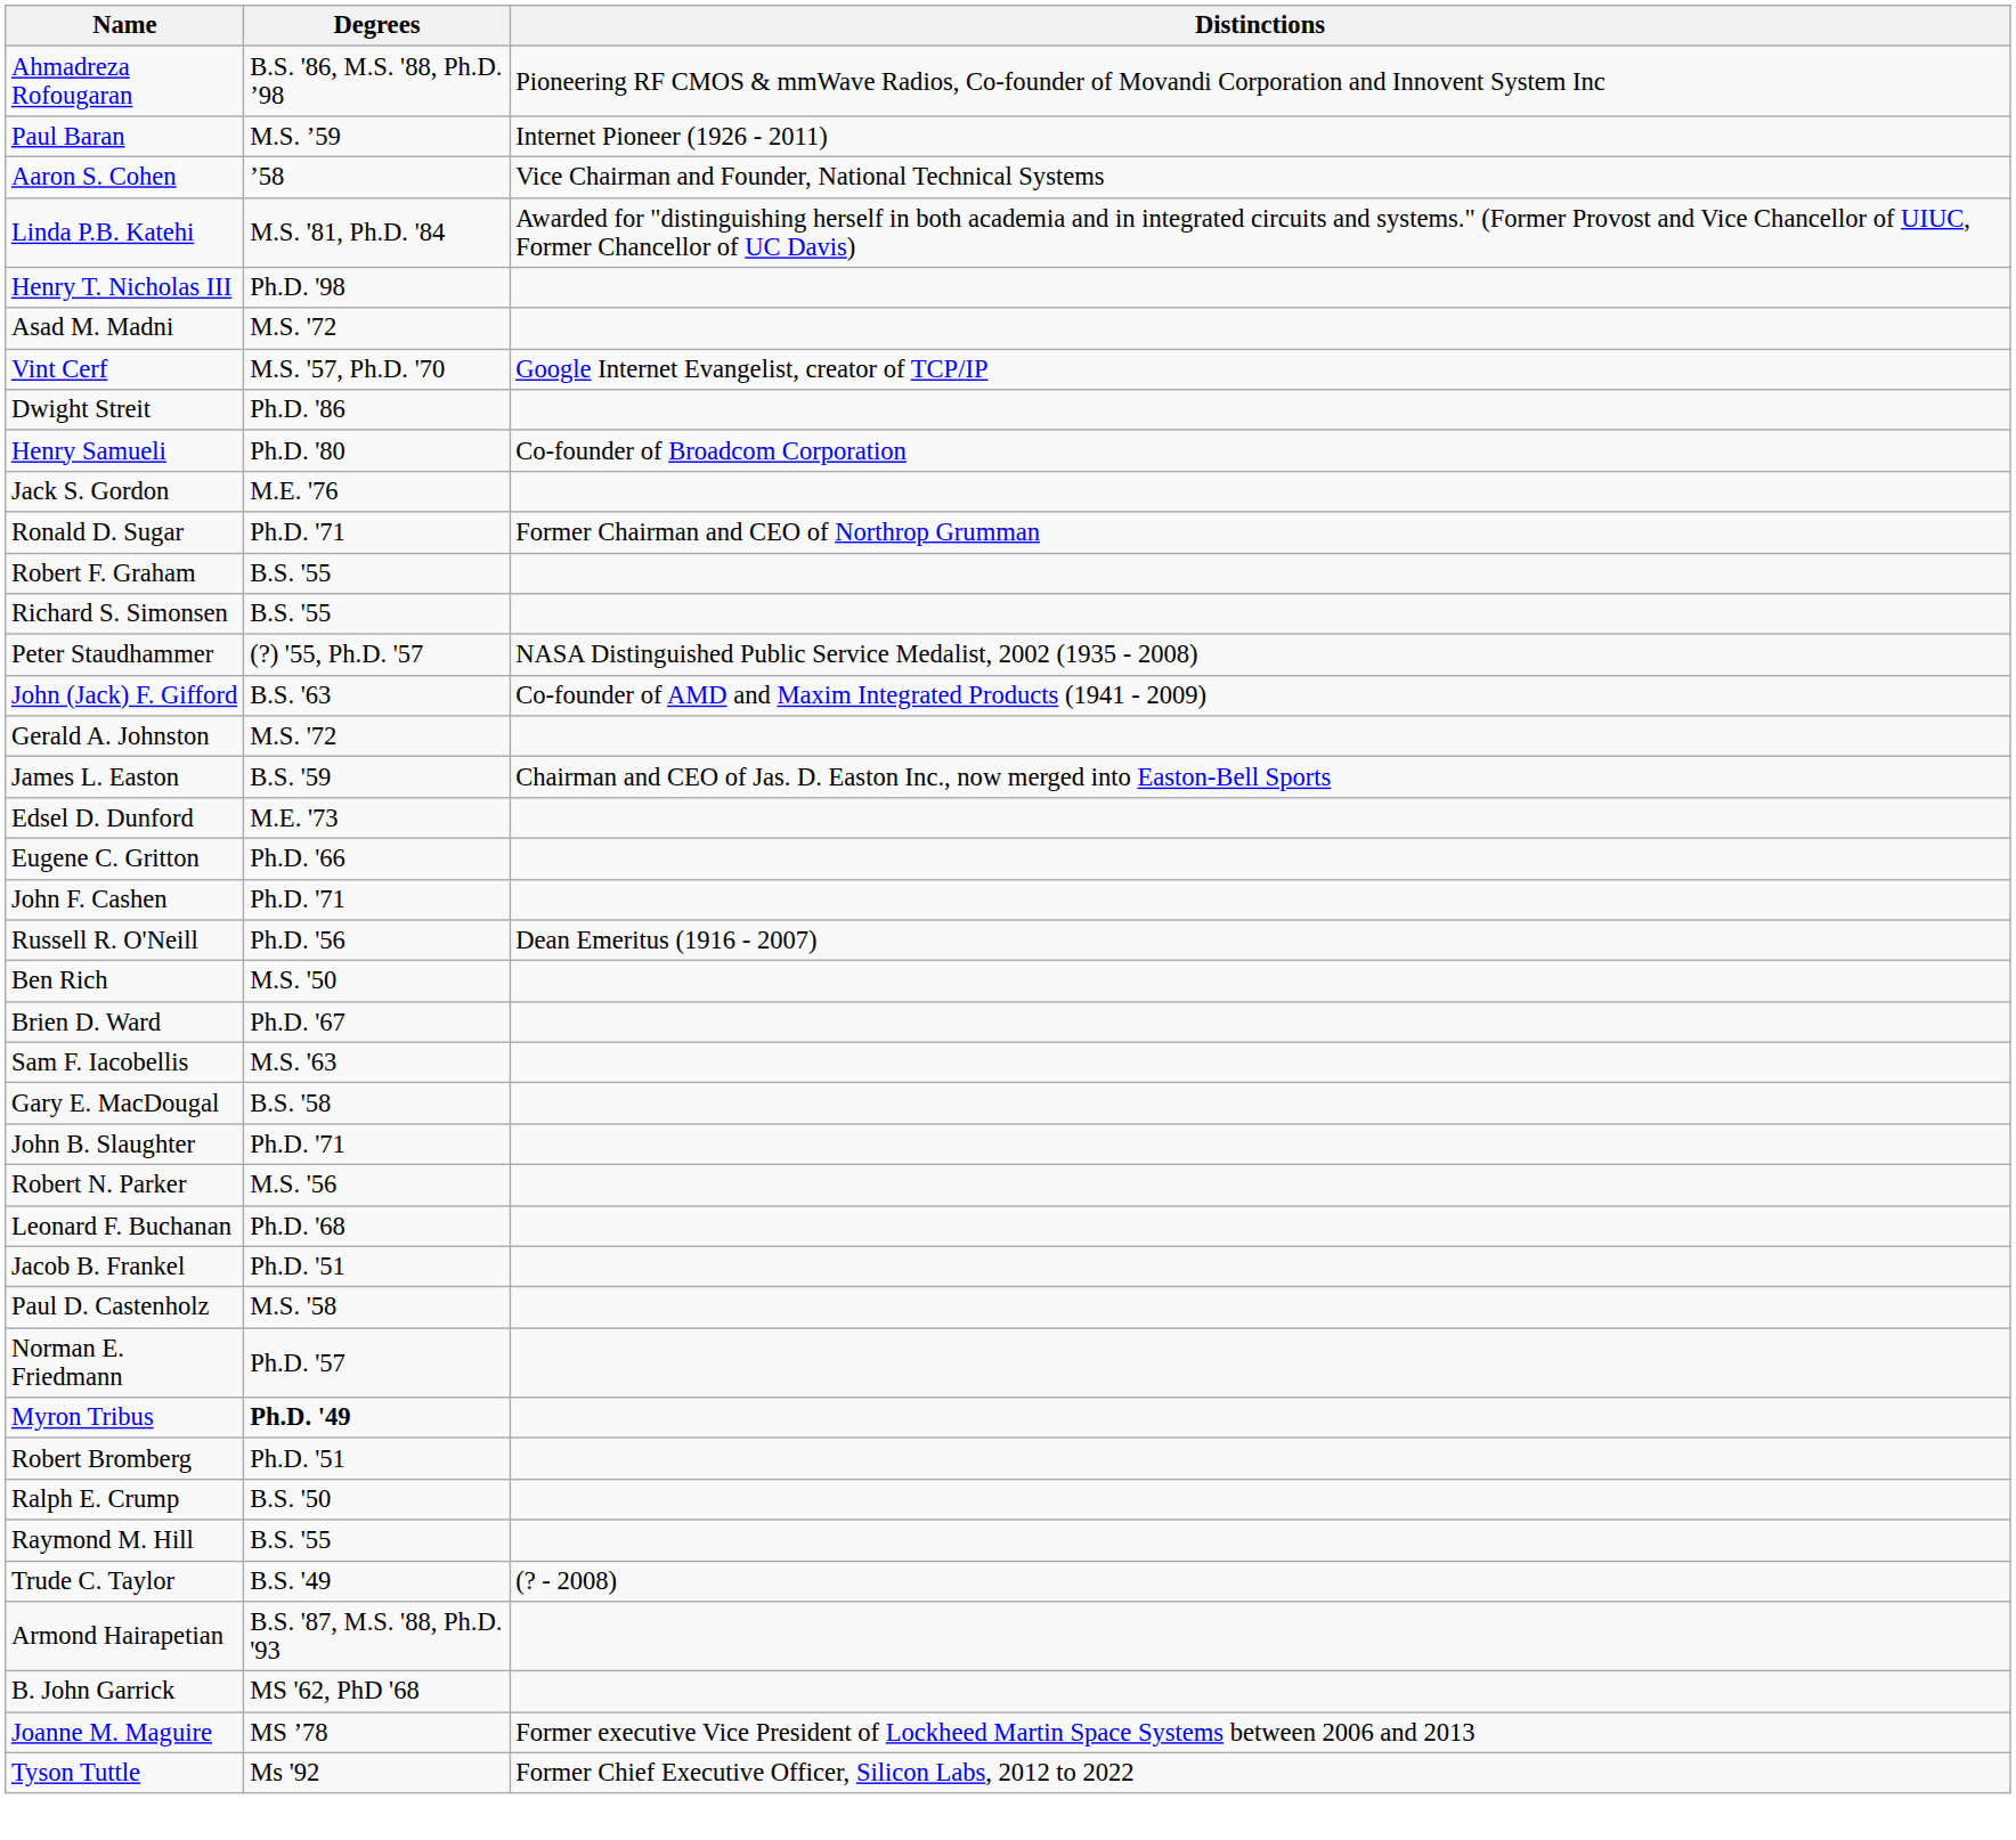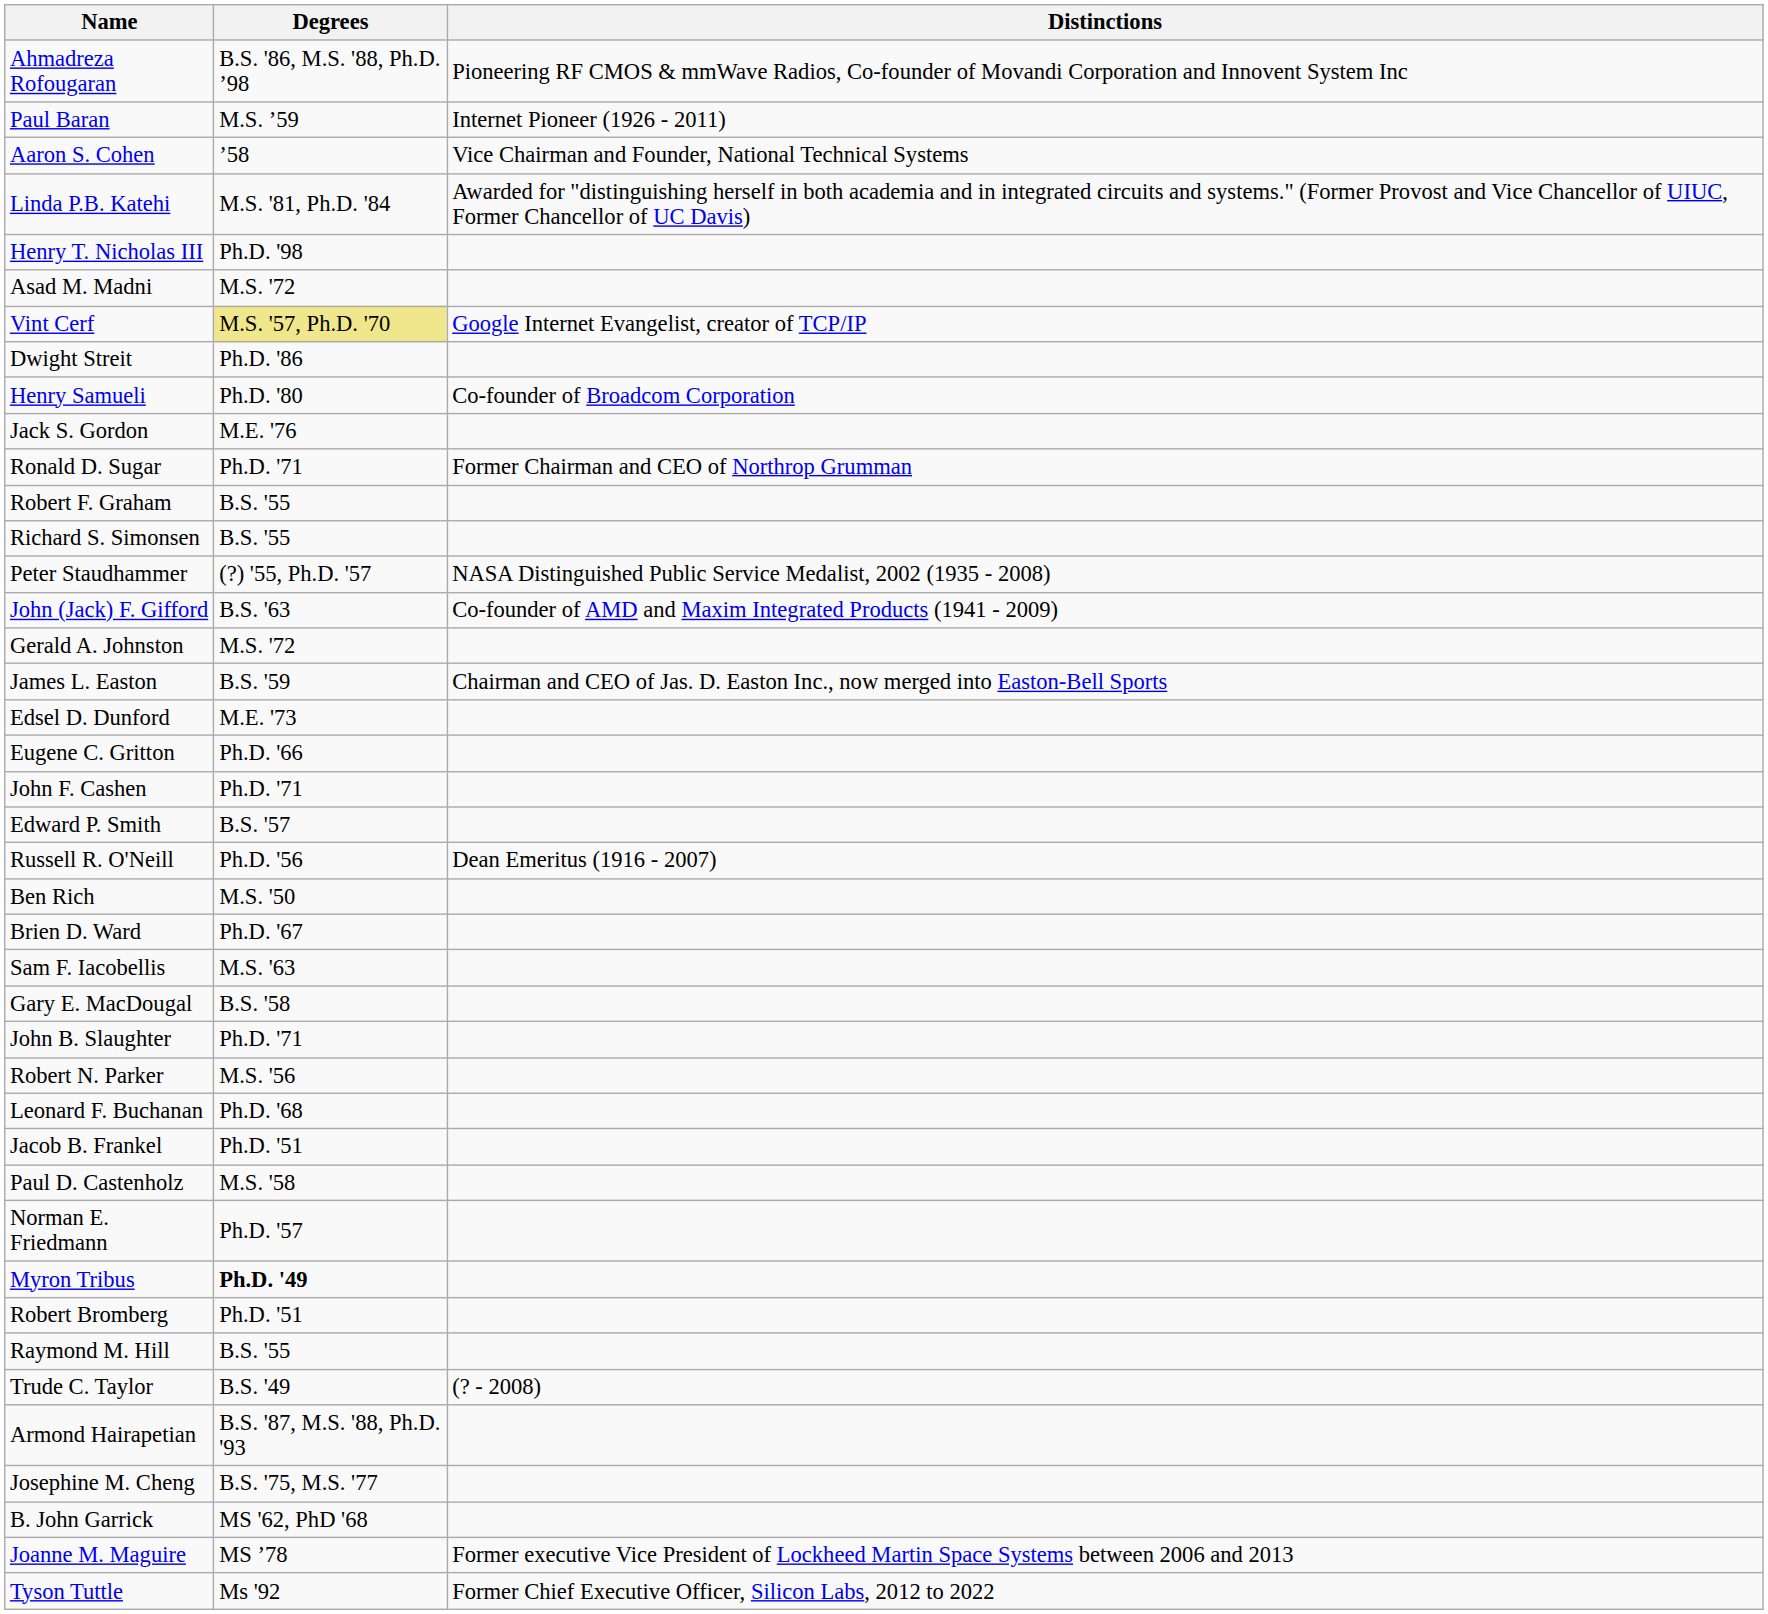Vint Cerf | Degrees: no background -> khaki background
+ row: Edward P. Smith | B.S. '57
- row: Ralph E. Crump | B.S. '50
+ row: Josephine M. Cheng | B.S. '75, M.S. '77
